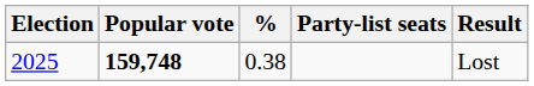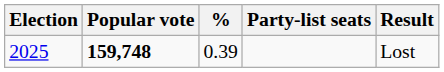2025 | %: 0.38 -> 0.39
